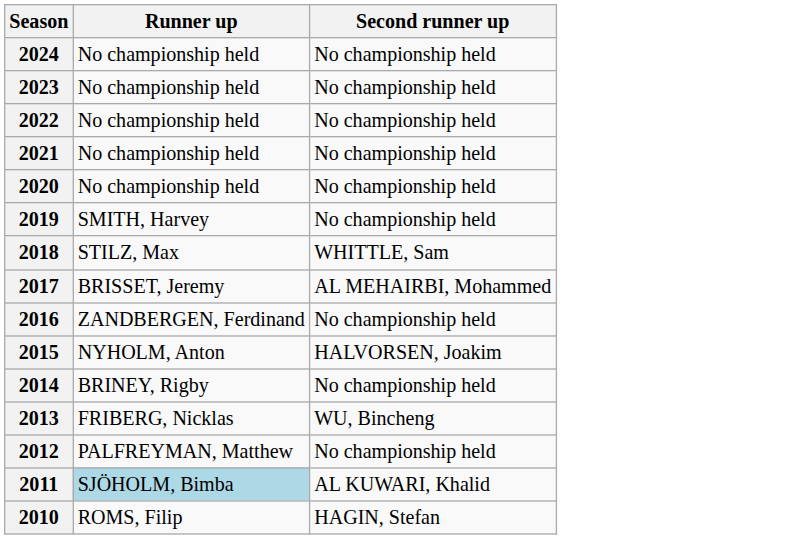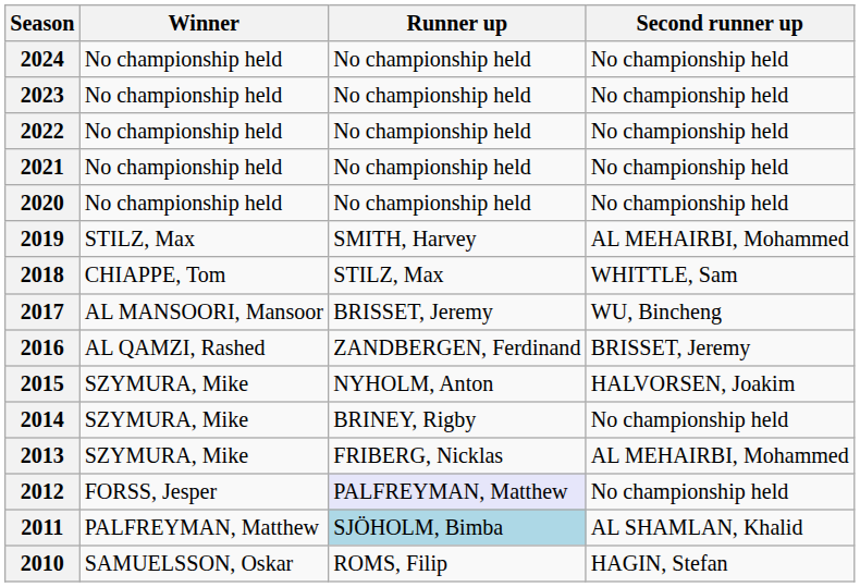+ column: Winner | No championship held | No championship held | No championship held | No championship held | No championship held | STILZ, Max | CHIAPPE, Tom | AL MANSOORI, Mansoor | AL QAMZI, Rashed | SZYMURA, Mike | SZYMURA, Mike | SZYMURA, Mike | FORSS, Jesper | PALFREYMAN, Matthew | SAMUELSSON, Oskar
2019 | Second runner up: No championship held -> AL MEHAIRBI, Mohammed
2017 | Second runner up: AL MEHAIRBI, Mohammed -> WU, Bincheng
2016 | Second runner up: No championship held -> BRISSET, Jeremy
2013 | Second runner up: WU, Bincheng -> AL MEHAIRBI, Mohammed
2012 | Runner up: no background -> lavender background
2011 | Second runner up: AL KUWARI, Khalid -> AL SHAMLAN, Khalid
